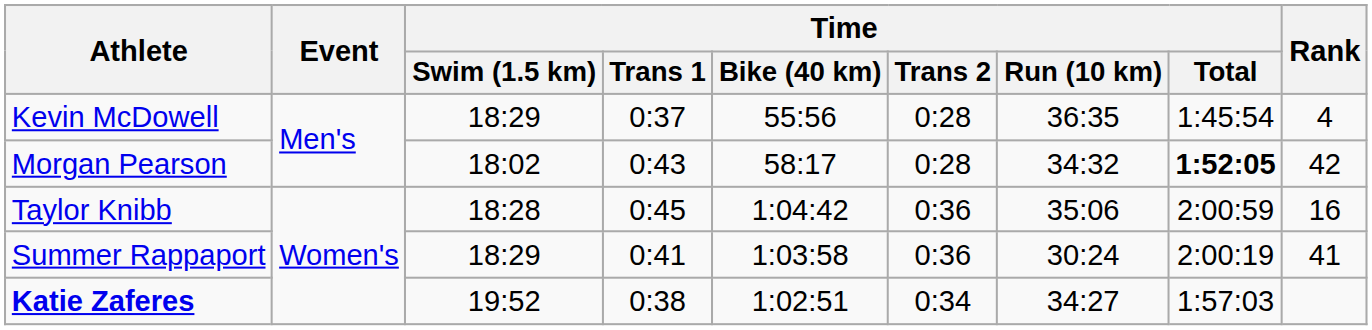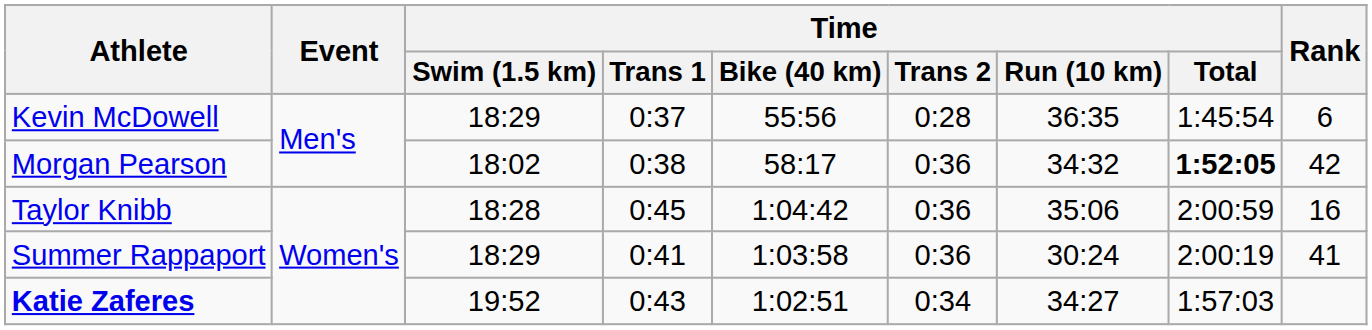Kevin McDowell | Rank: 4 -> 6
Morgan Pearson | Time / Trans 1: 0:43 -> 0:38
Morgan Pearson | Time / Trans 2: 0:28 -> 0:36
Katie Zaferes | Time / Trans 1: 0:38 -> 0:43
